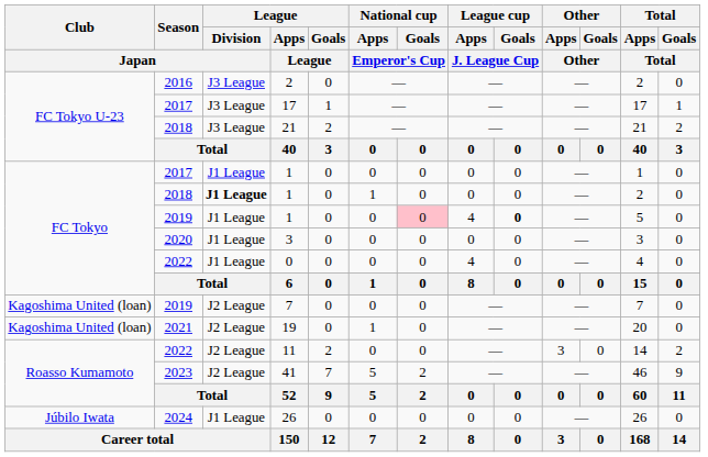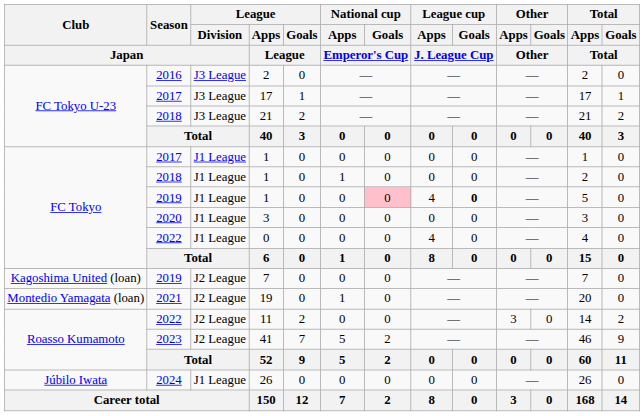2018 / 1 | League / Division / Japan: bold -> normal
19 | Club / Japan: Kagoshima United (loan) -> Montedio Yamagata (loan)
